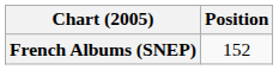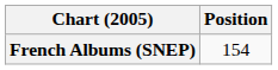French Albums (SNEP) | Position: 152 -> 154
